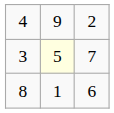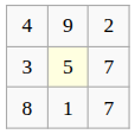8 | column 3: 6 -> 7
